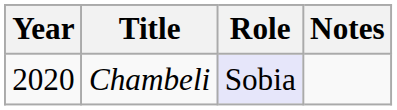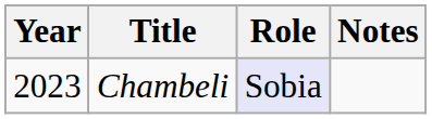Chambeli | Year: 2020 -> 2023
